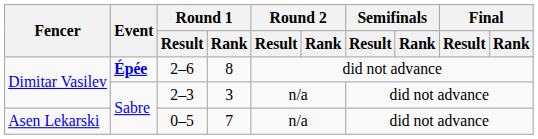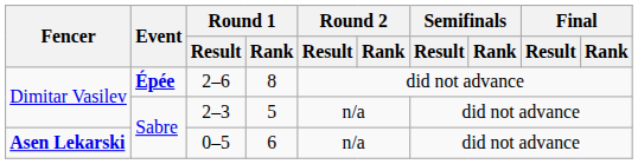2–3 | Round 1 / Rank: 3 -> 5
0–5 | Fencer: normal -> bold
0–5 | Round 1 / Rank: 7 -> 6
